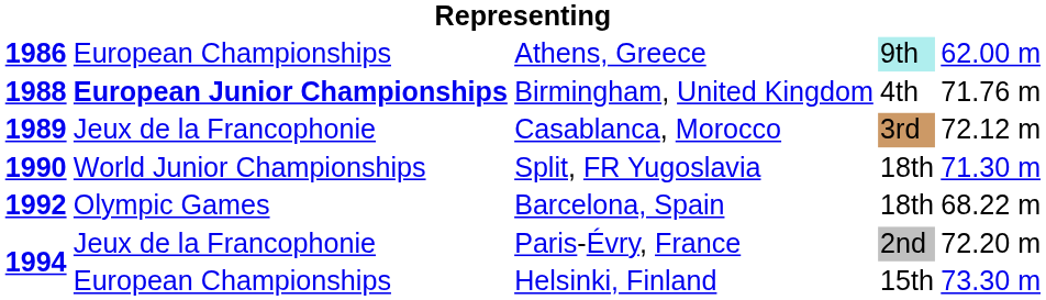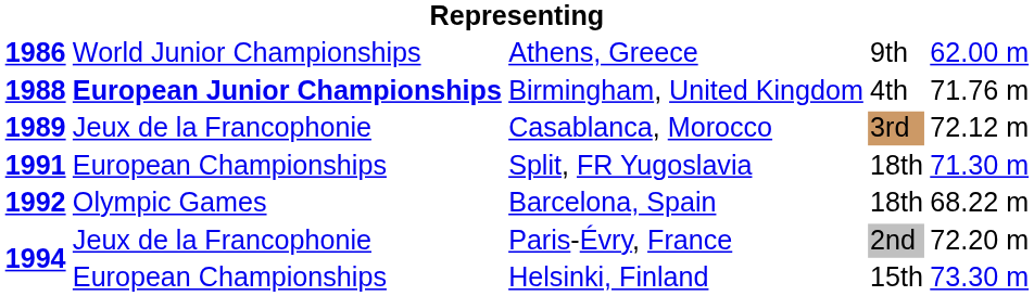Athens, Greece | column 2: European Championships -> World Junior Championships
Athens, Greece | column 4: paleturquoise background -> no background
Split, FR Yugoslavia | column 1: 1990 -> 1991
Split, FR Yugoslavia | column 2: World Junior Championships -> European Championships
